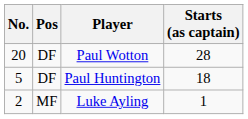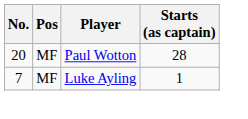Paul Wotton | Pos: DF -> MF
- row: 5 | DF | Paul Huntington | 18
Luke Ayling | No.: 2 -> 7
